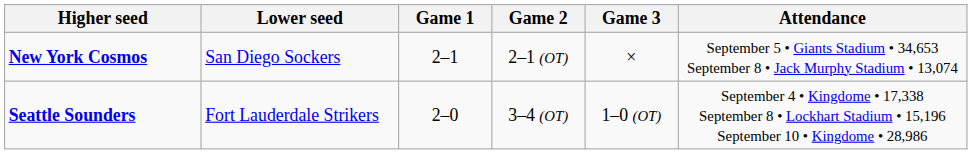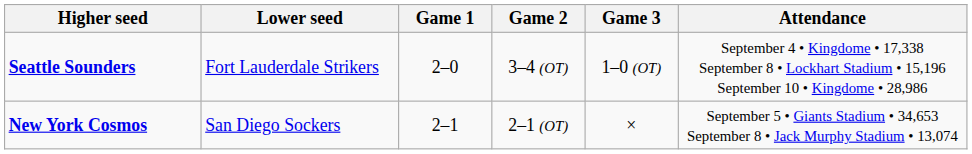rows swapped: New York Cosmos <-> Seattle Sounders
